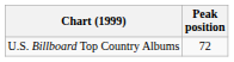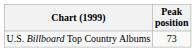U.S. Billboard Top Country Albums | Peak position: 72 -> 73
